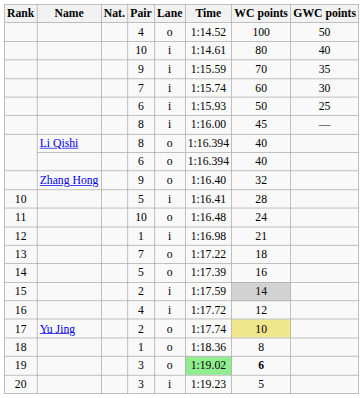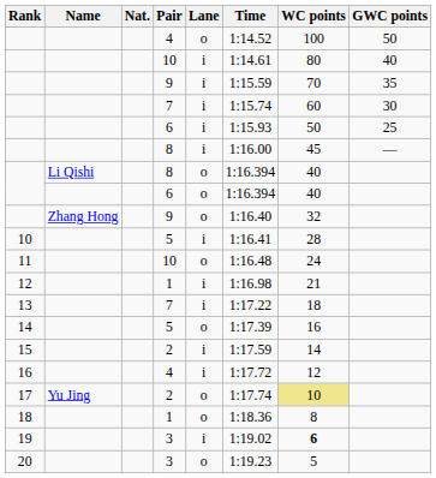13 | Lane: o -> i
15 | WC points: lightgrey background -> no background
19 | Lane: o -> i
19 | Time: lightgreen background -> no background
20 | Lane: i -> o
